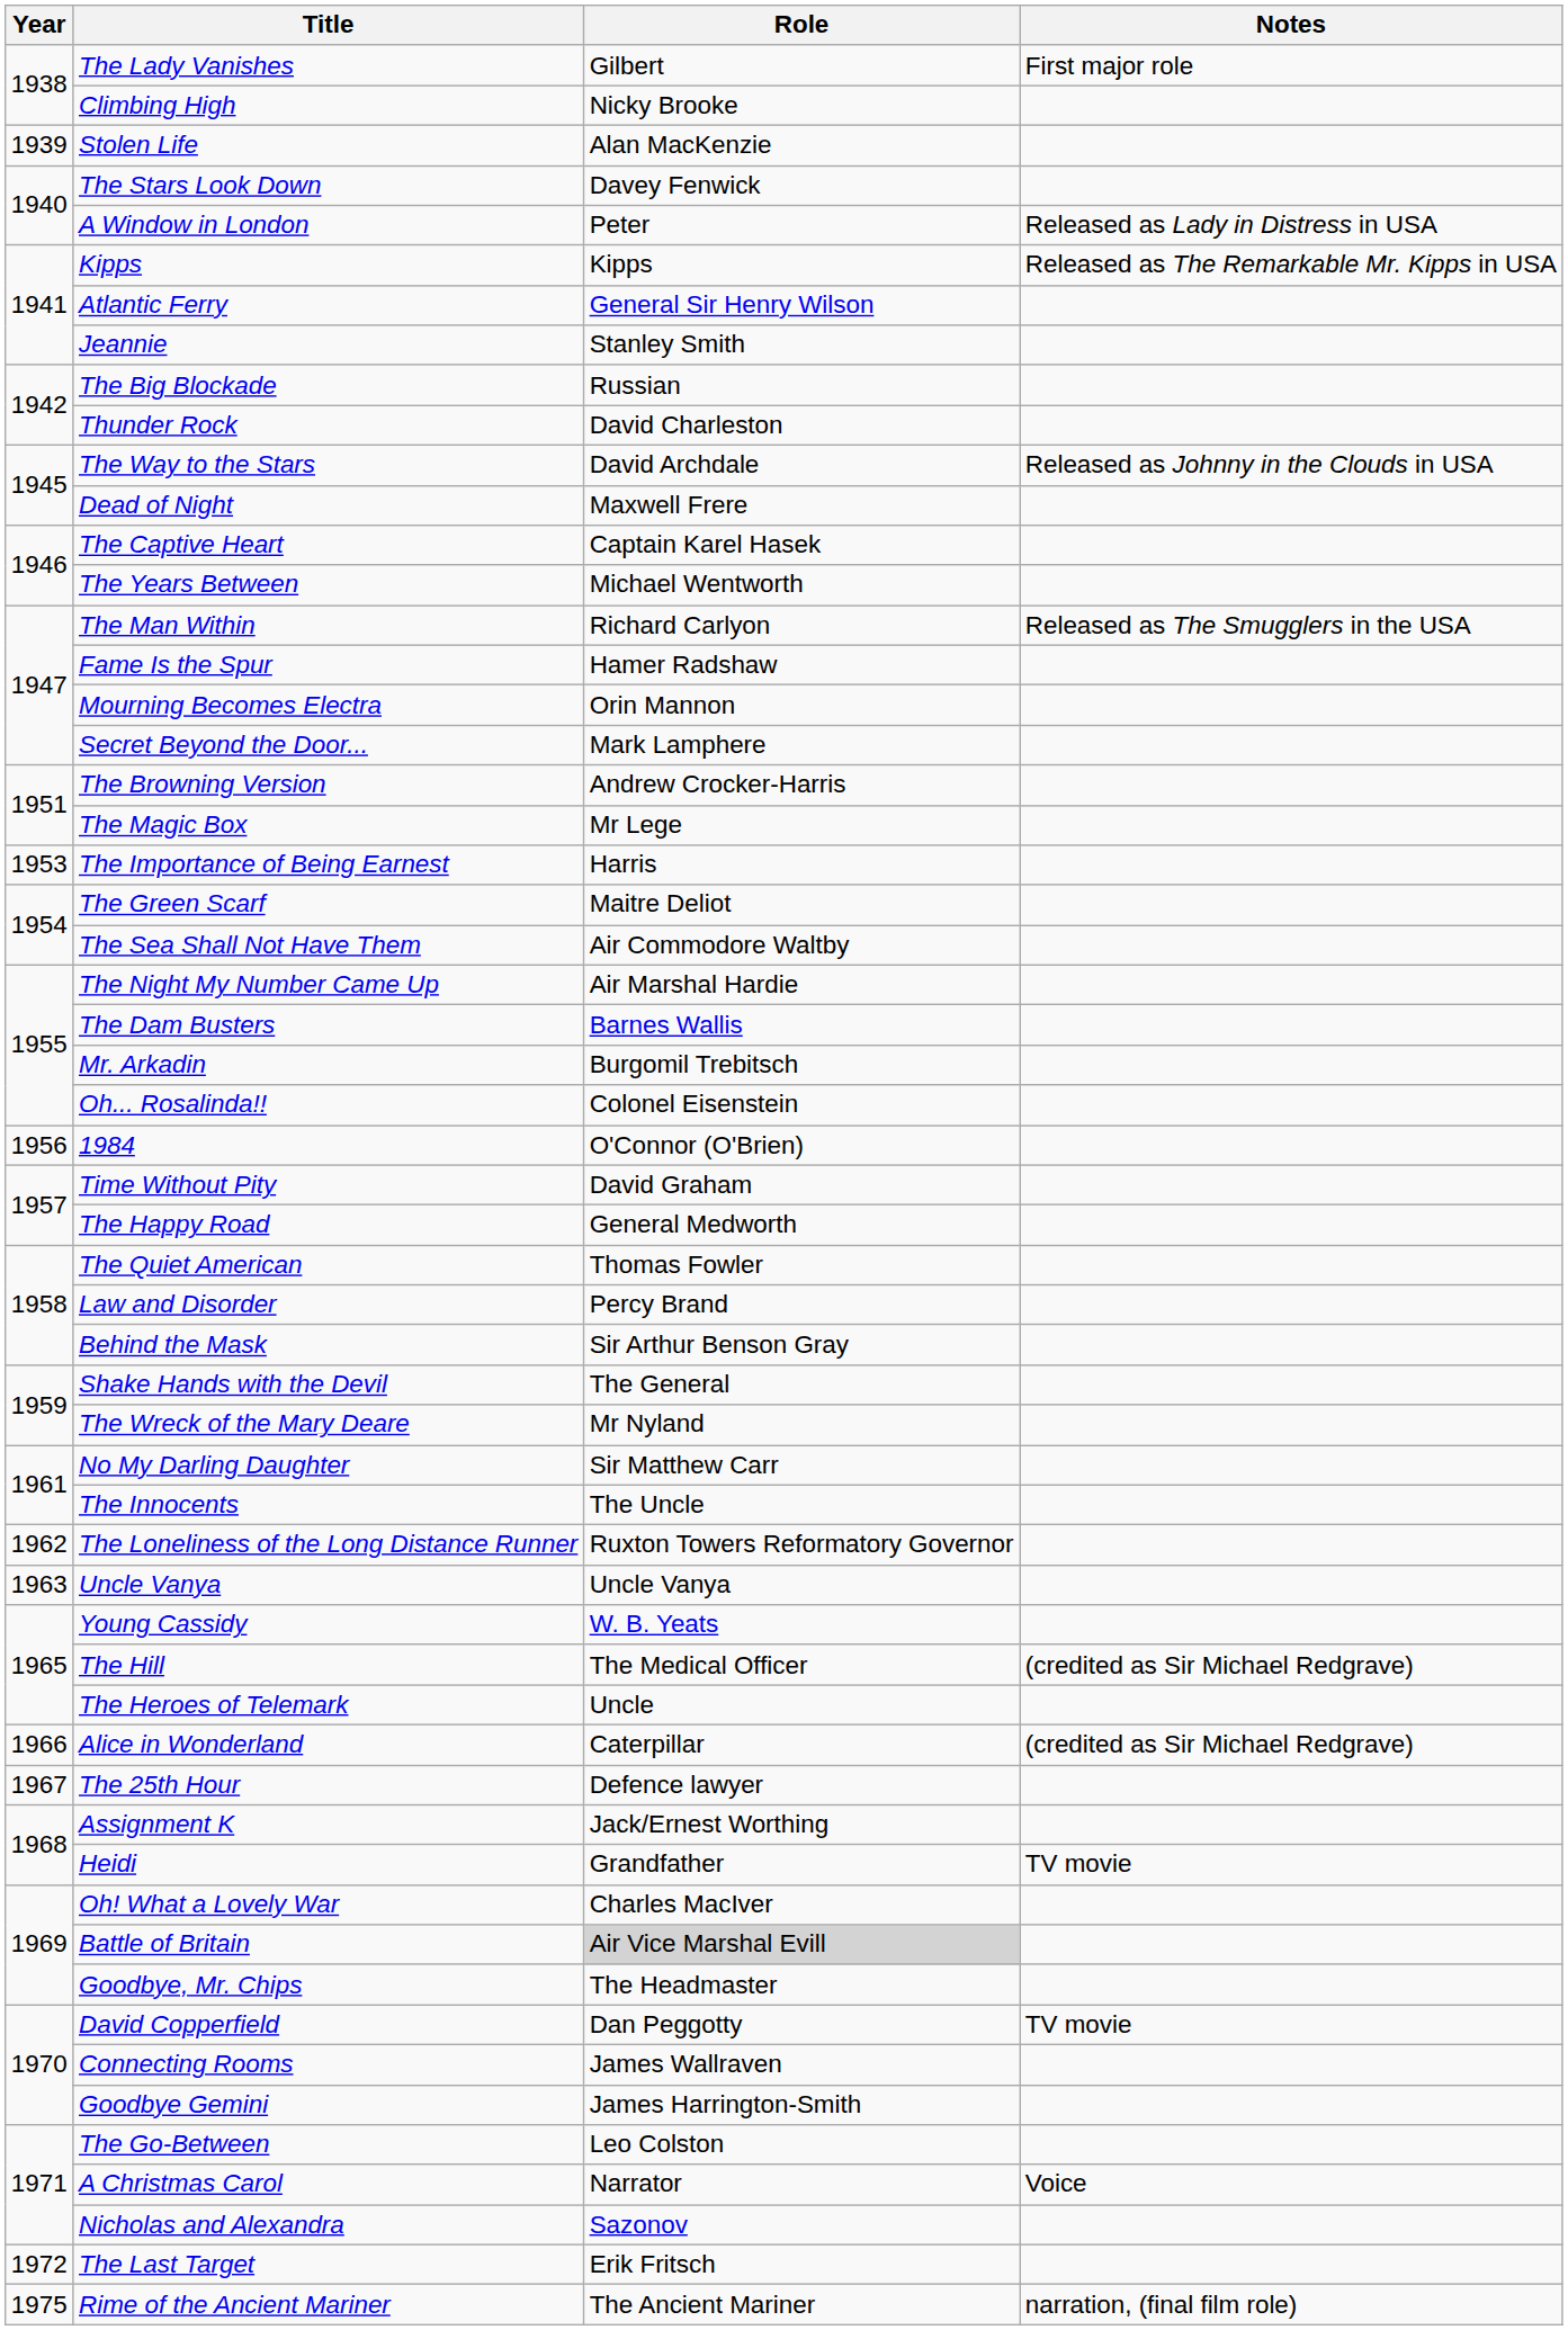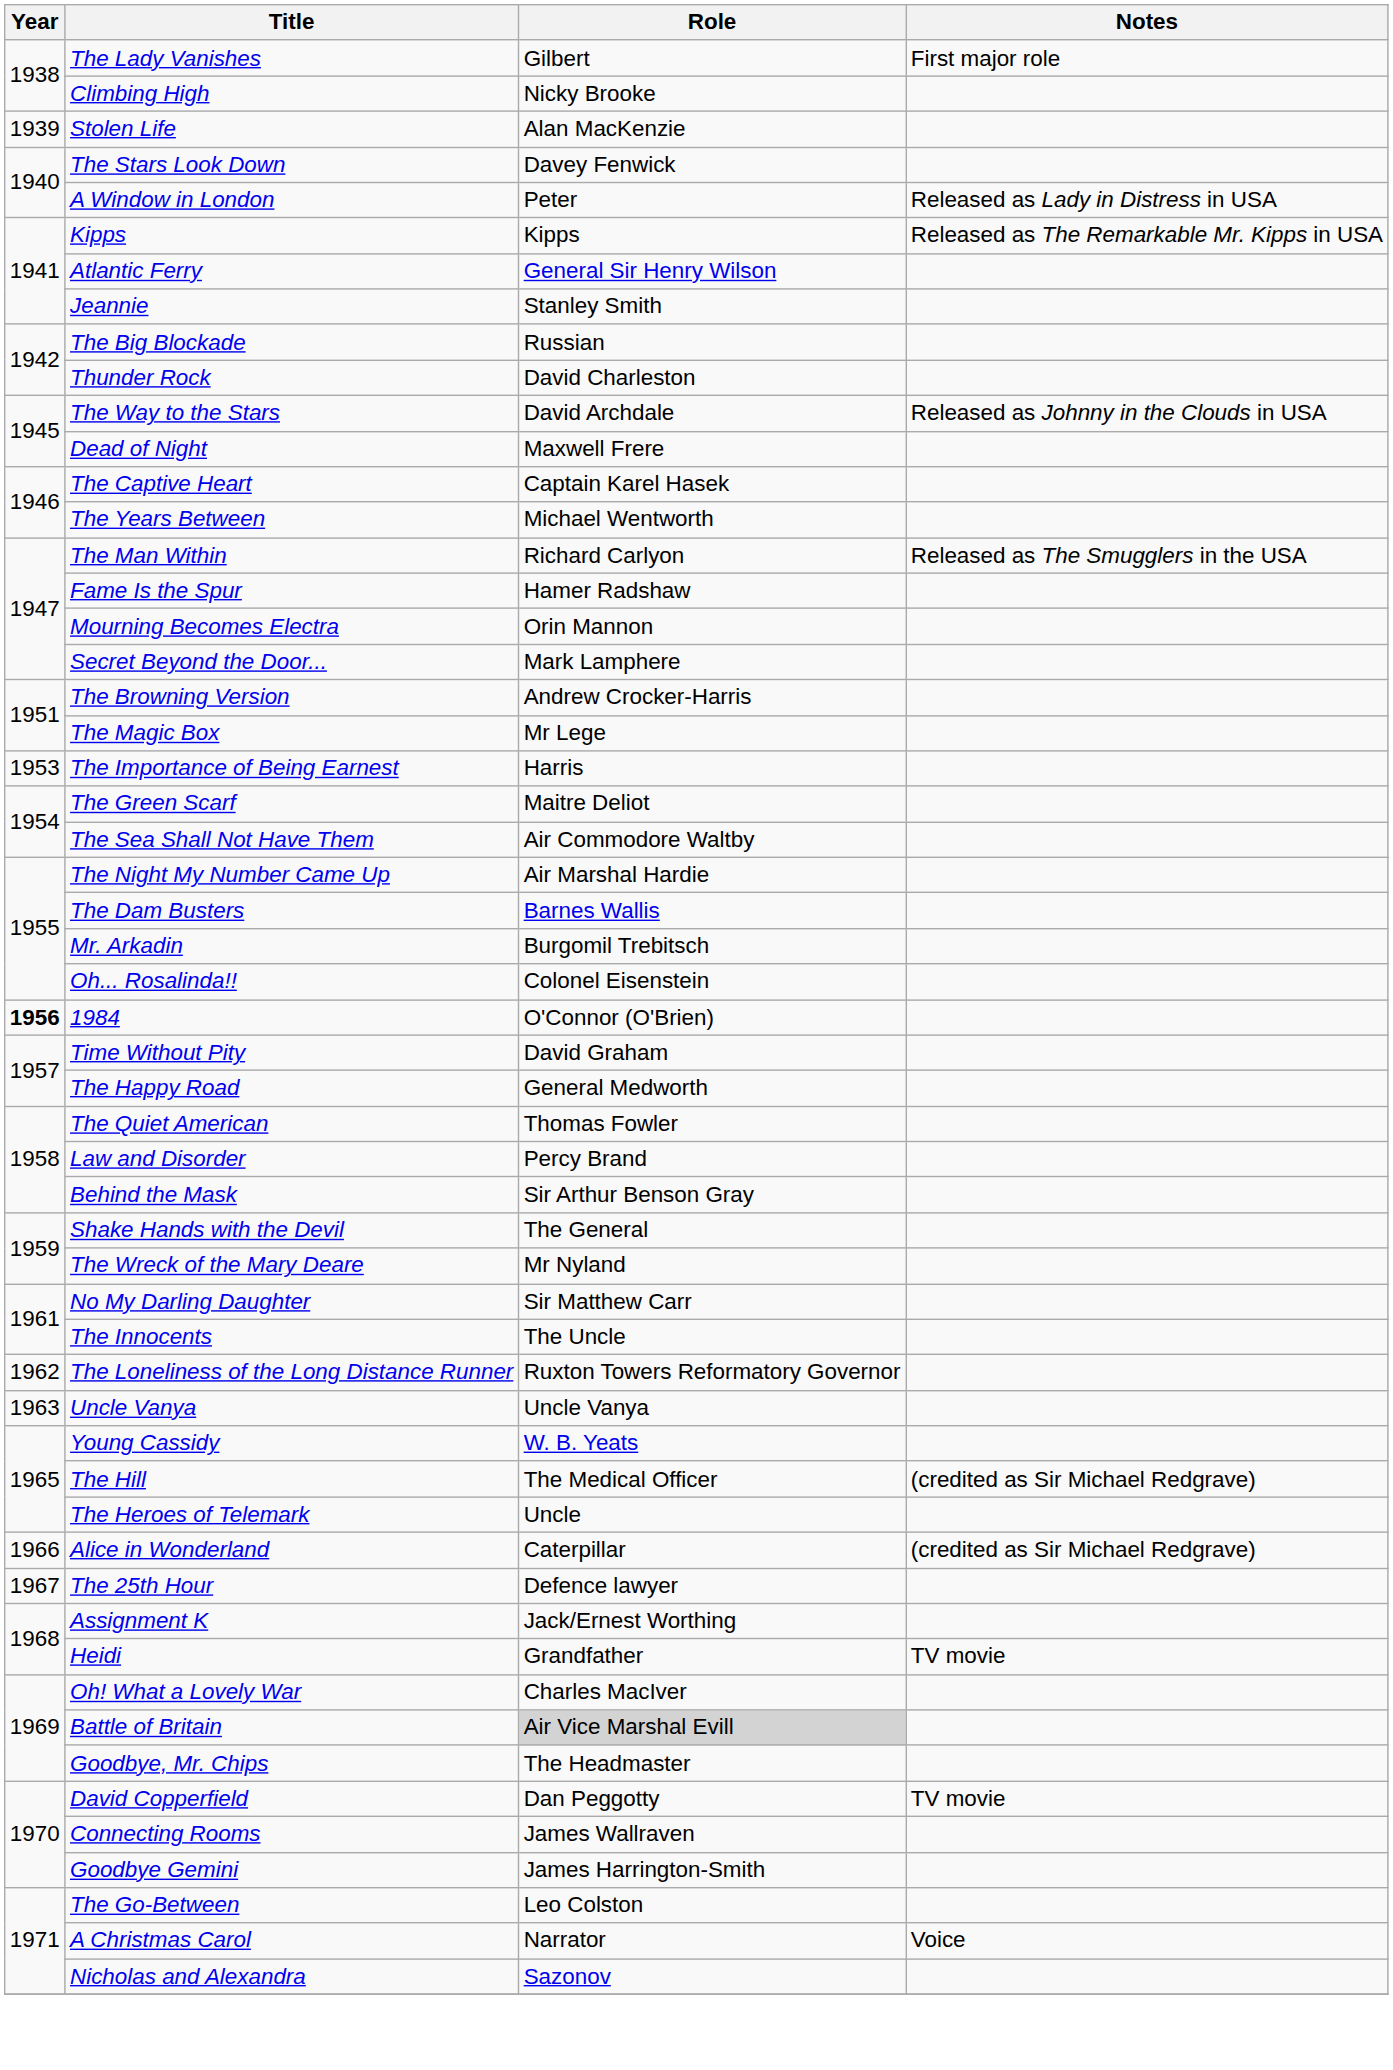1984 | Year: normal -> bold
- row: 1972 | The Last Target | Erik Fritsch
- row: 1975 | Rime of the Ancient Mariner | The Ancient Mariner | narration, (final film role)
